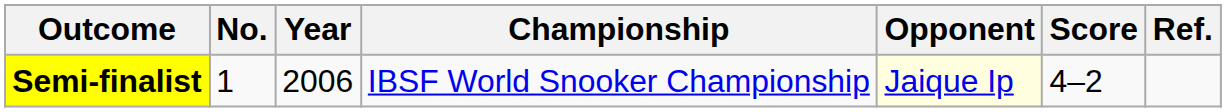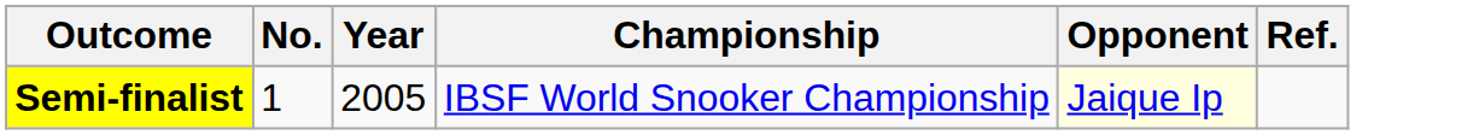- column: Score | 4–2
Semi-finalist | Year: 2006 -> 2005
